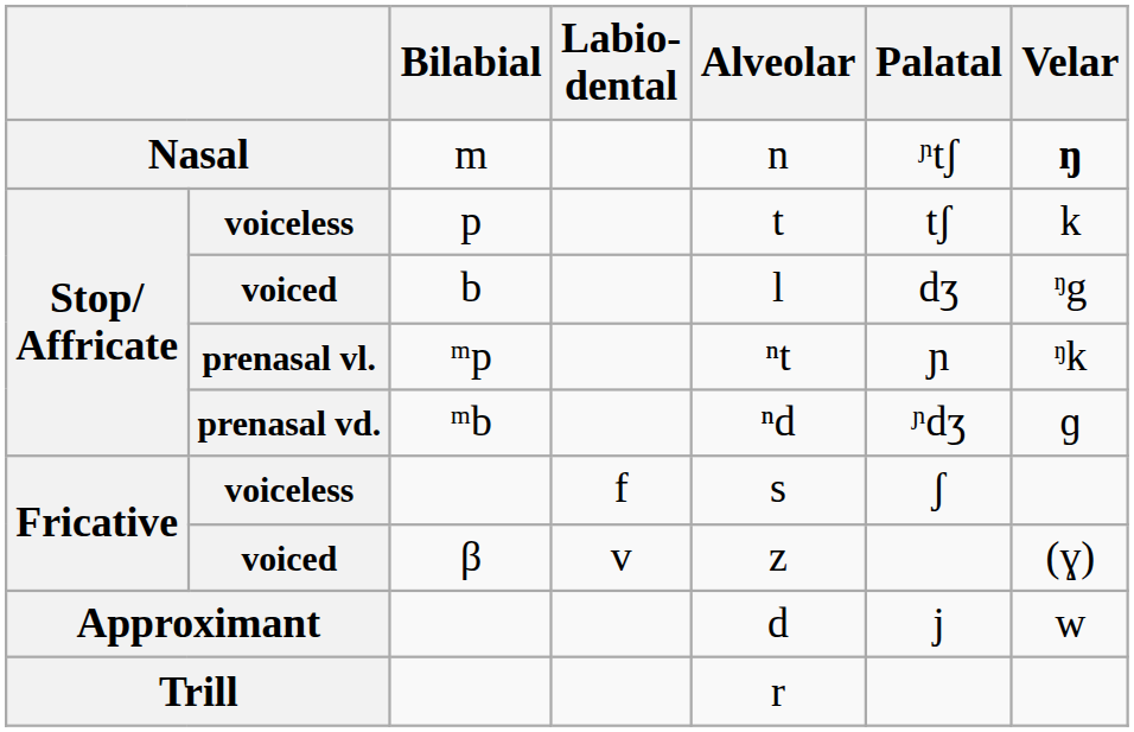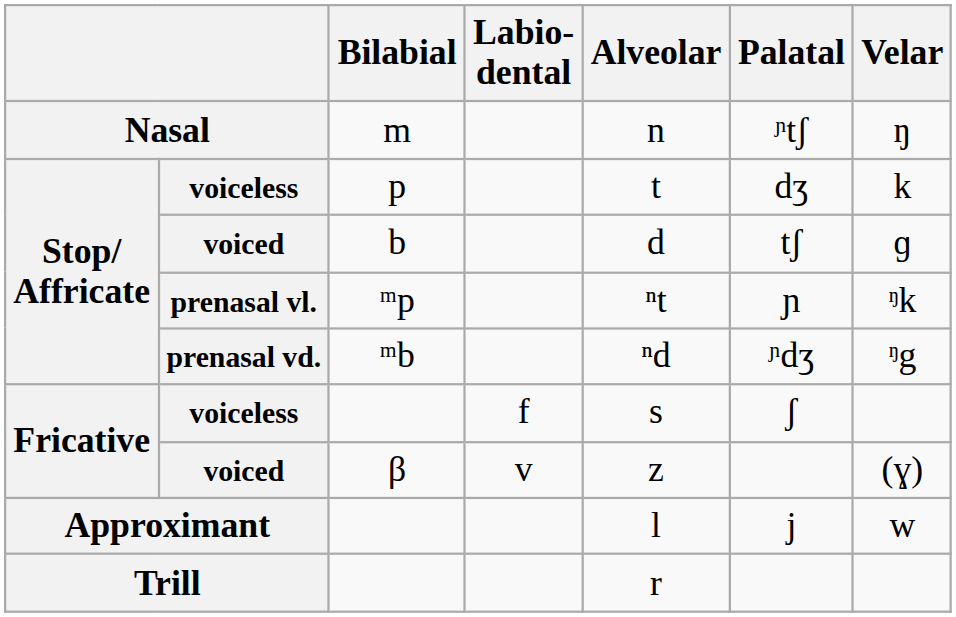Nasal | Velar: bold -> normal
voiceless / p | Palatal: tʃ -> dʒ
voiced / b | Alveolar: l -> d
voiced / b | Palatal: dʒ -> tʃ
voiced / b | Velar: ᵑg -> ɡ
prenasal vd. | Velar: ɡ -> ᵑg
Approximant | Alveolar: d -> l
